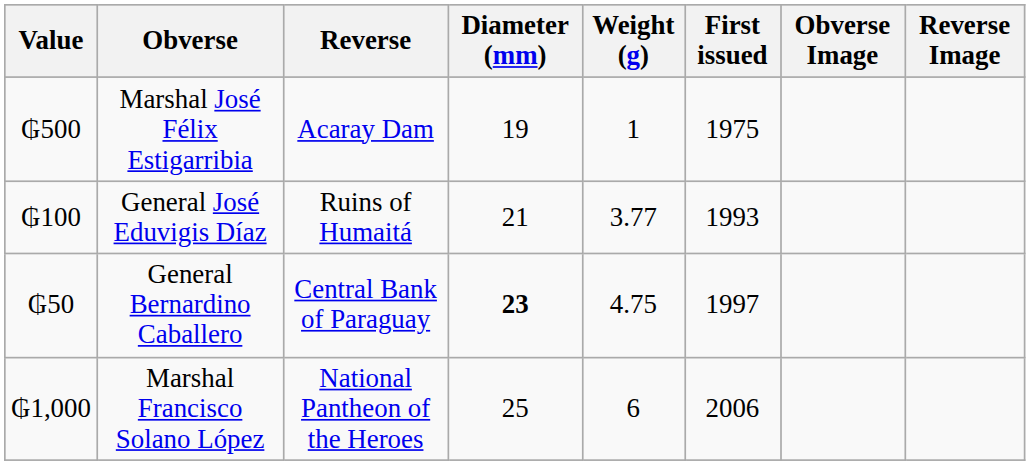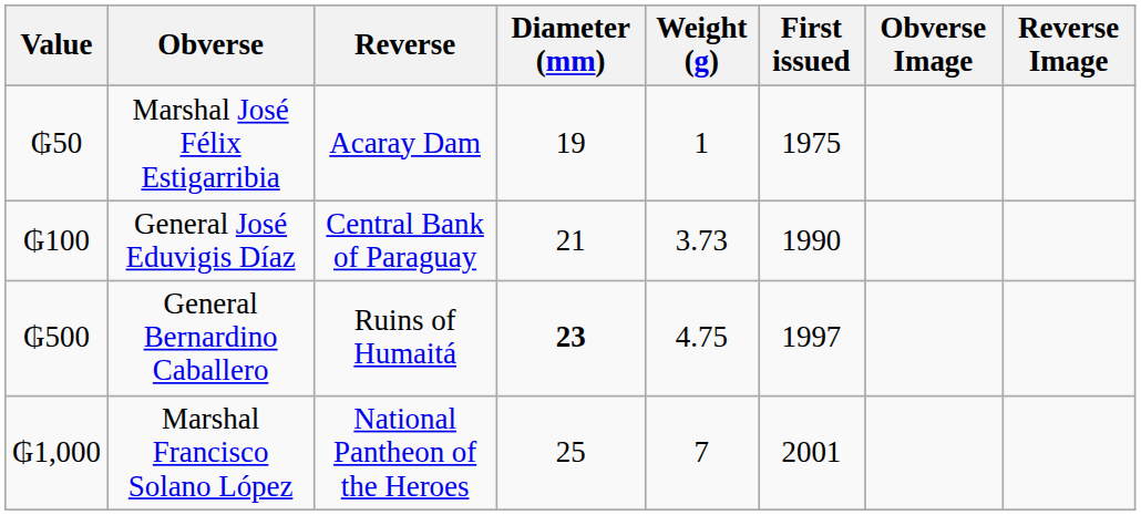Marshal José Félix Estigarribia | Value: ₲500 -> ₲50
General José Eduvigis Díaz | Reverse: Ruins of Humaitá -> Central Bank of Paraguay
General José Eduvigis Díaz | Weight (g): 3.77 -> 3.73
General José Eduvigis Díaz | First issued: 1993 -> 1990
General Bernardino Caballero | Value: ₲50 -> ₲500
General Bernardino Caballero | Reverse: Central Bank of Paraguay -> Ruins of Humaitá
Marshal Francisco Solano López | Weight (g): 6 -> 7
Marshal Francisco Solano López | First issued: 2006 -> 2001
